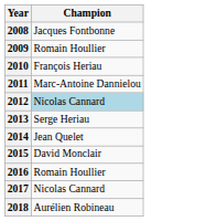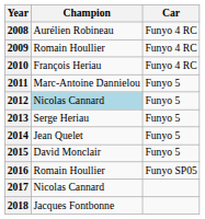+ column: Car | Funyo 4 RC | Funyo 4 RC | Funyo 4 RC | Funyo 5 | Funyo 5 | Funyo 5 | Funyo 5 | Funyo 5 | Funyo SP05
2008 | Champion: Jacques Fontbonne -> Aurélien Robineau
2018 | Champion: Aurélien Robineau -> Jacques Fontbonne
